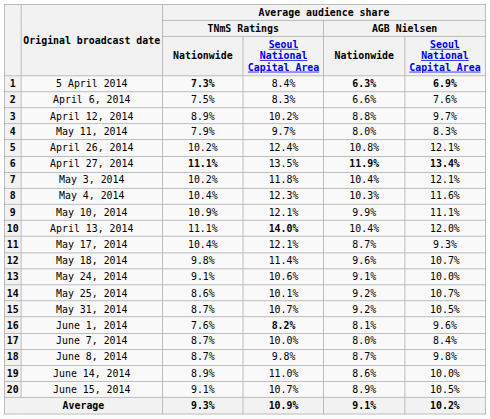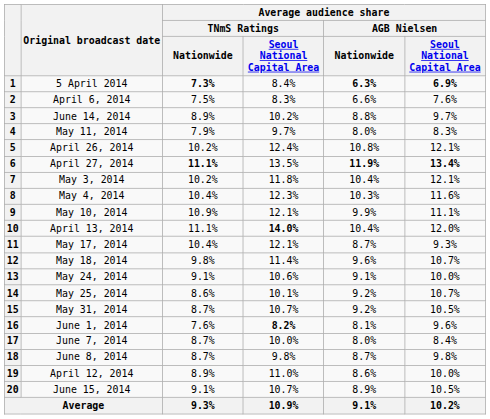3 | Original broadcast date: April 12, 2014 -> June 14, 2014
19 | Original broadcast date: June 14, 2014 -> April 12, 2014
